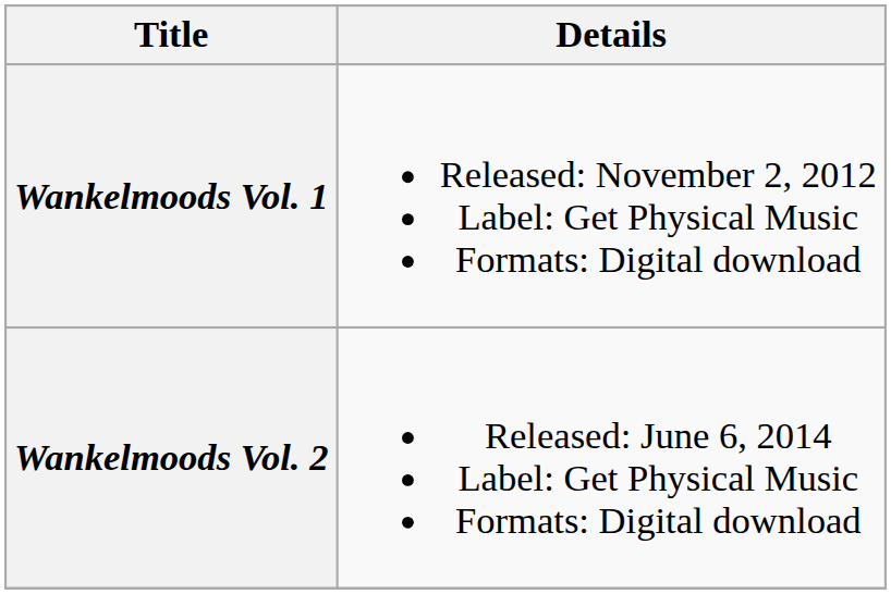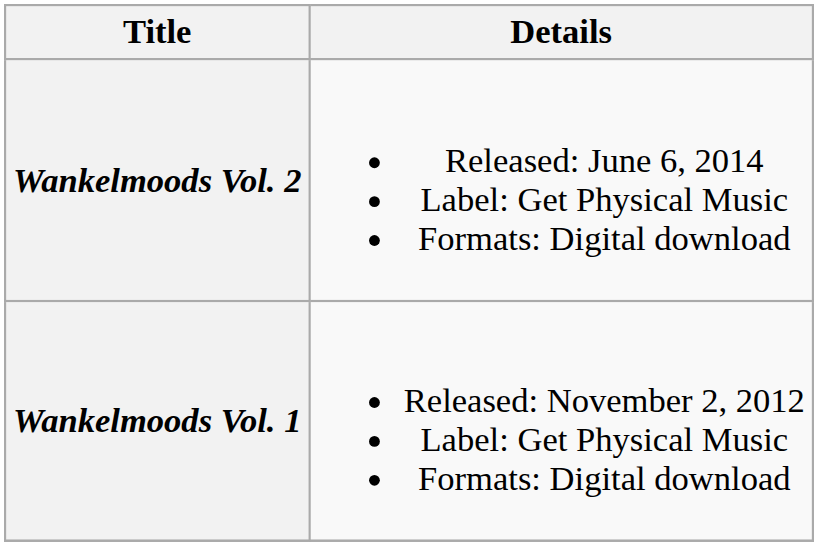rows swapped: Wankelmoods Vol. 1 <-> Wankelmoods Vol. 2
